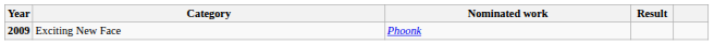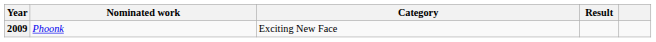columns swapped: Nominated work <-> Category
